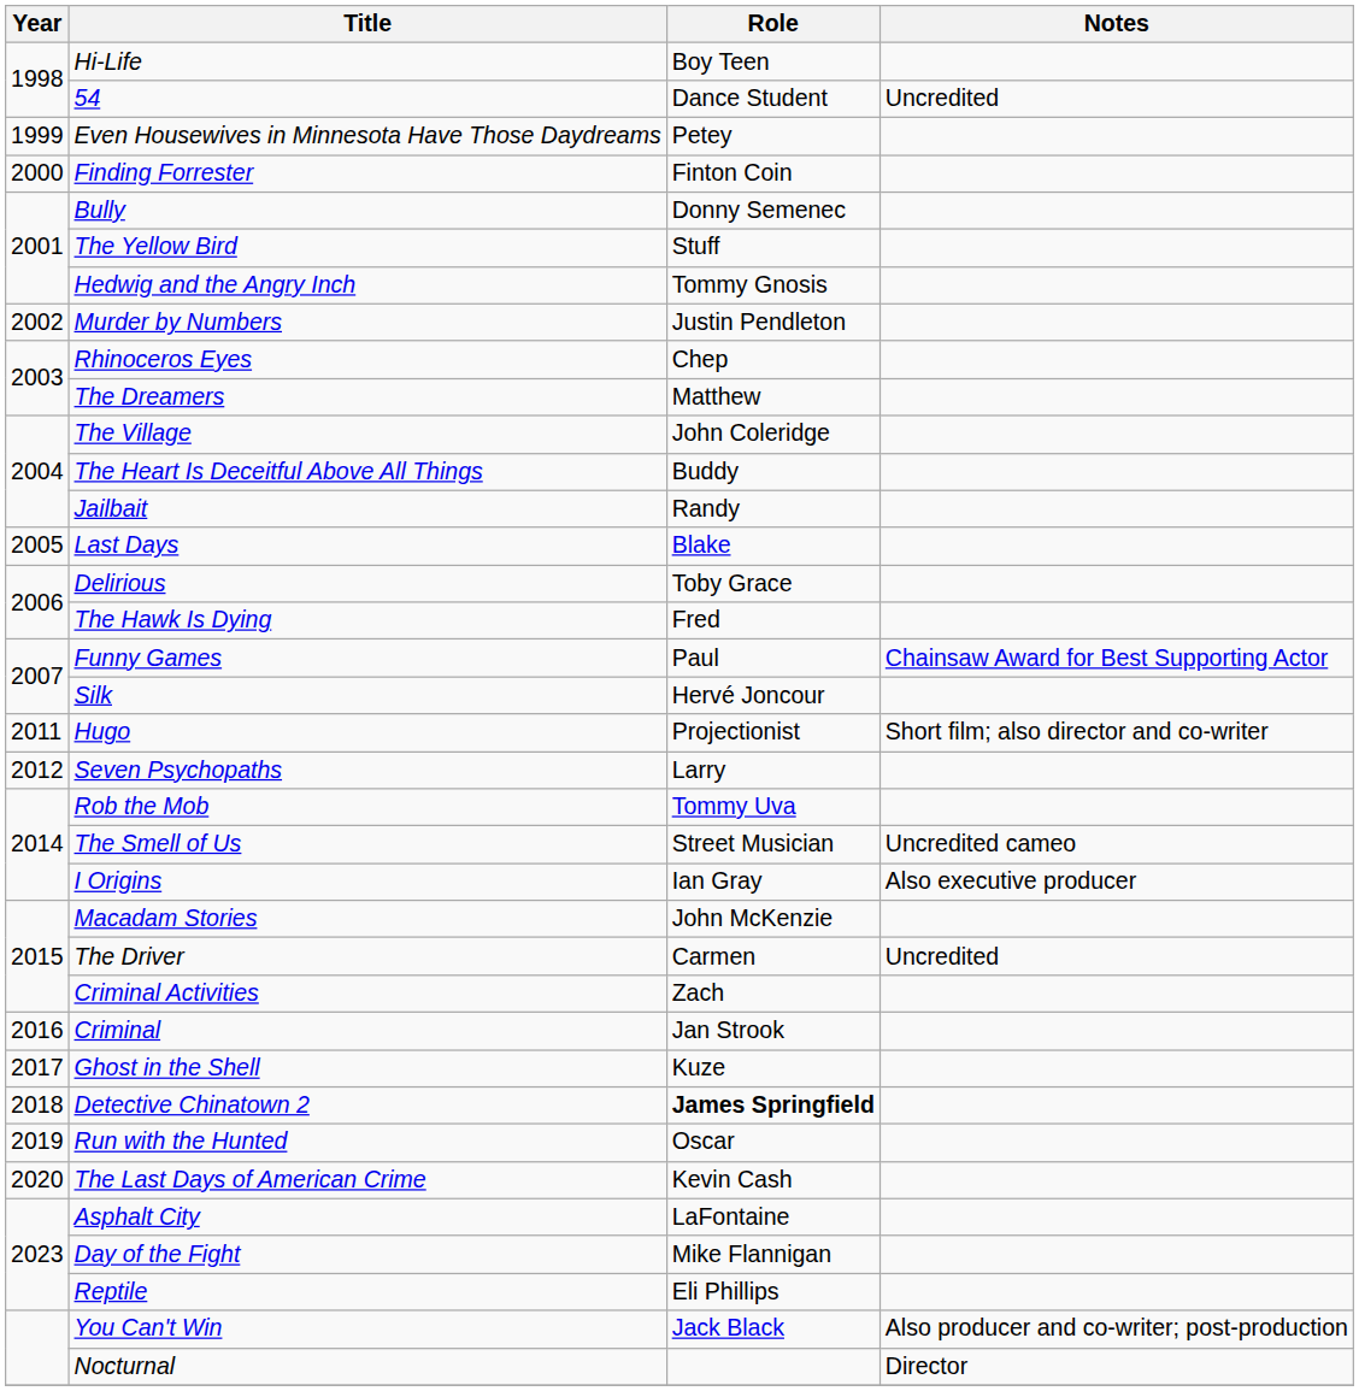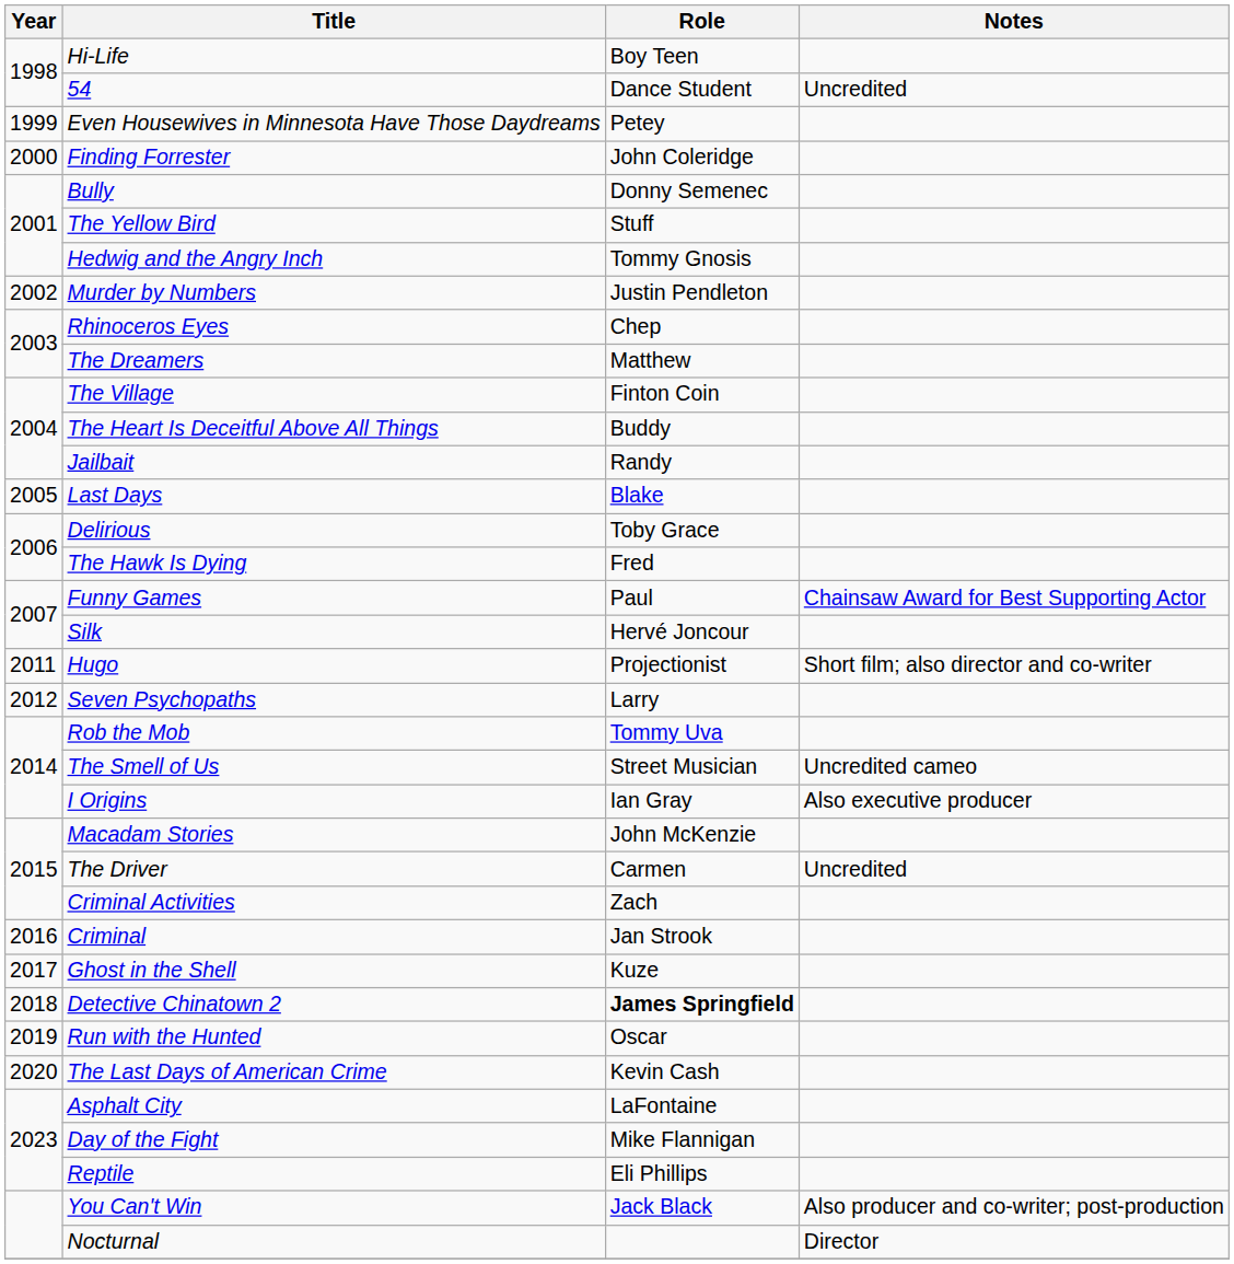Finding Forrester | Role: Finton Coin -> John Coleridge
The Village | Role: John Coleridge -> Finton Coin
